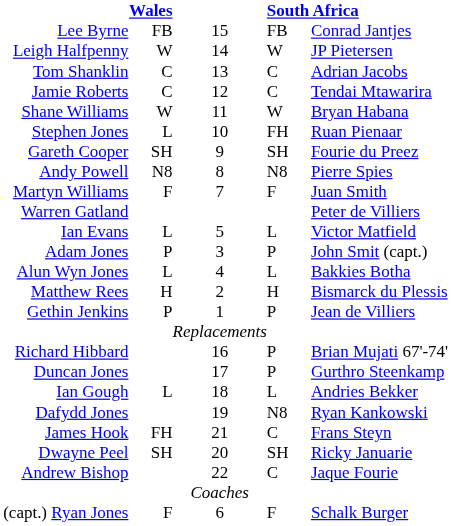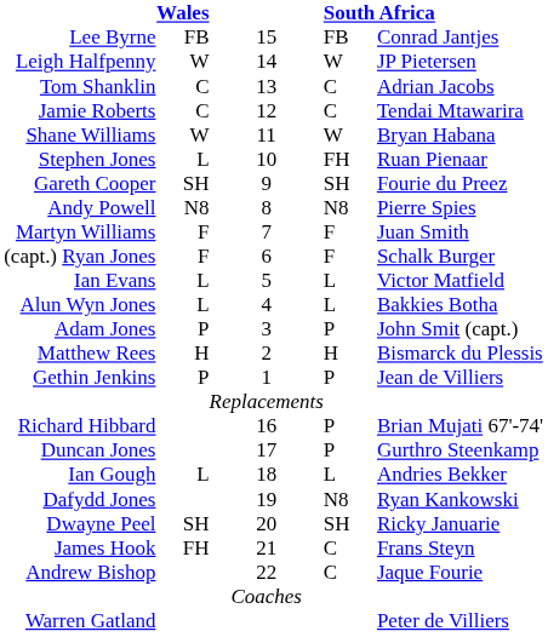rows swapped: (capt.) Ryan Jones <-> Warren Gatland
rows swapped: Alun Wyn Jones <-> Adam Jones
rows swapped: Dwayne Peel <-> James Hook
